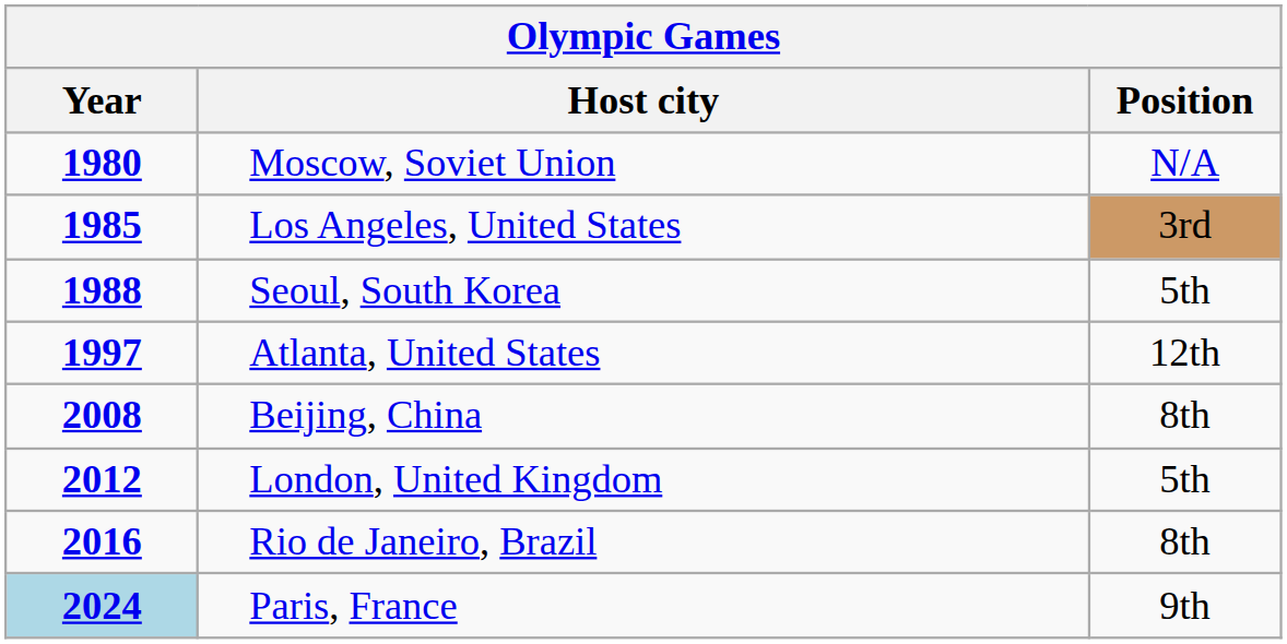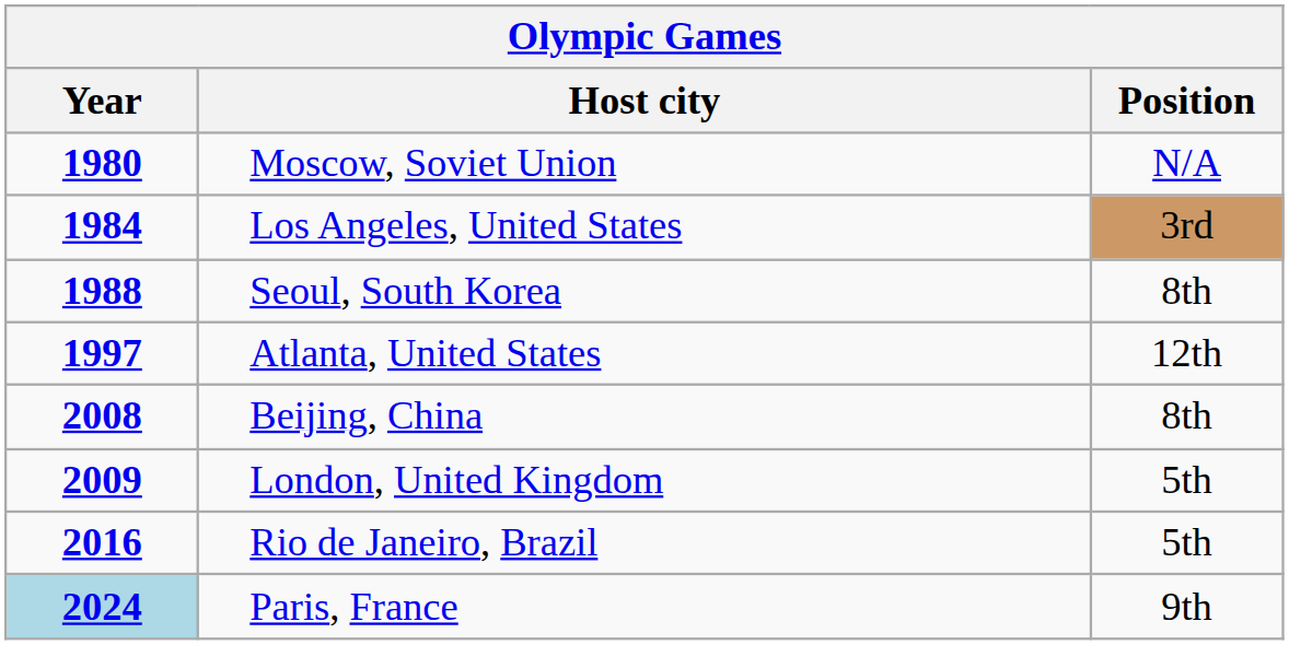Los Angeles, United States | Year: 1985 -> 1984
Seoul, South Korea | Position: 5th -> 8th
London, United Kingdom | Year: 2012 -> 2009
Rio de Janeiro, Brazil | Position: 8th -> 5th
